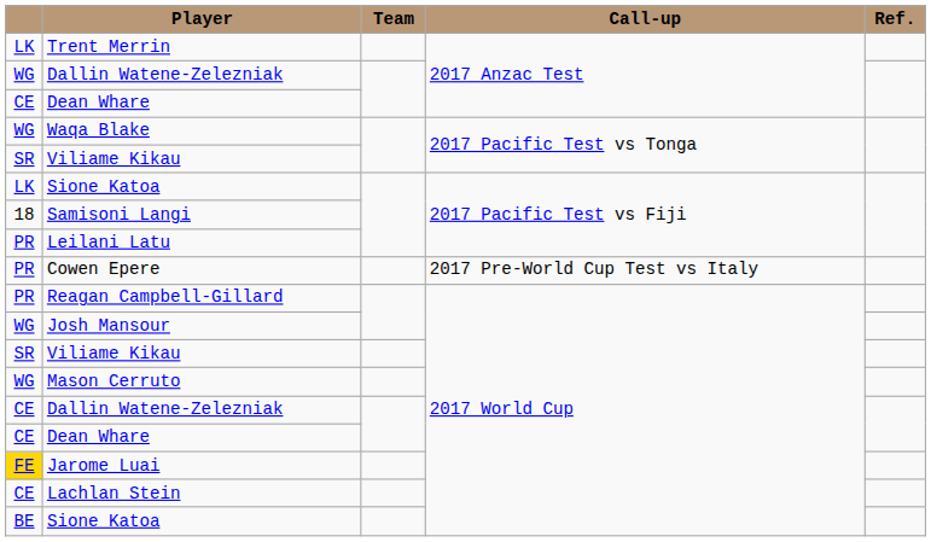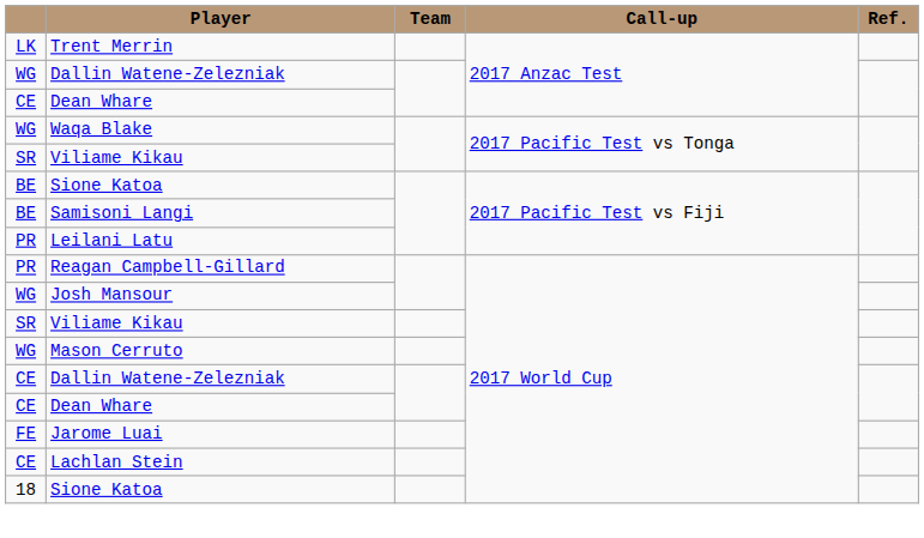Sione Katoa / 2017 Pacific Test vs Fiji | column 1: LK -> BE
Samisoni Langi | column 1: 18 -> BE
- row: PR | Cowen Epere | 2017 Pre-World Cup Test vs Italy
Jarome Luai | column 1: gold background -> no background
Sione Katoa / 2017 World Cup | column 1: BE -> 18
